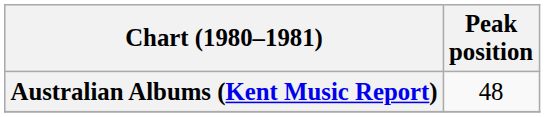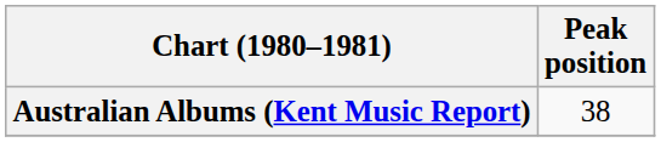Australian Albums (Kent Music Report) | Peak position: 48 -> 38
